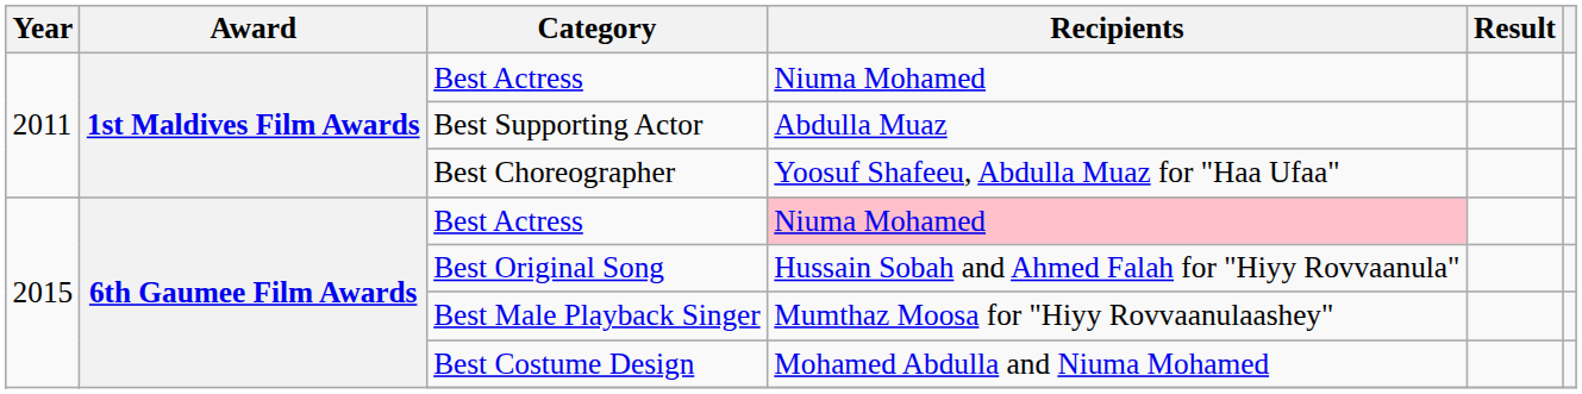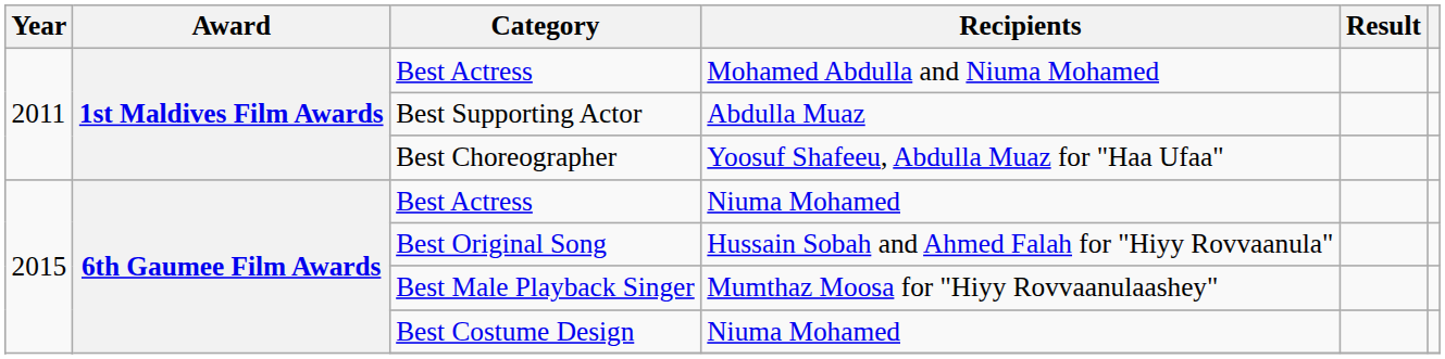2011 / Best Actress | Recipients: Niuma Mohamed -> Mohamed Abdulla and Niuma Mohamed
2015 / Best Actress | Recipients: pink background -> no background
Best Costume Design | Recipients: Mohamed Abdulla and Niuma Mohamed -> Niuma Mohamed
